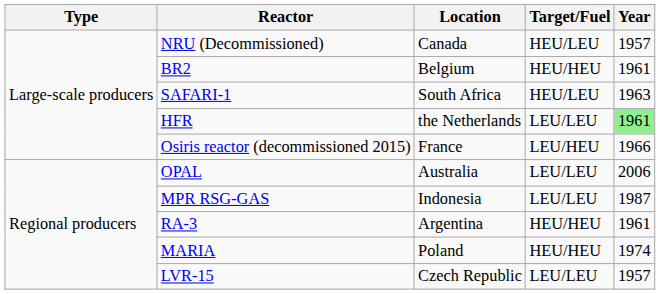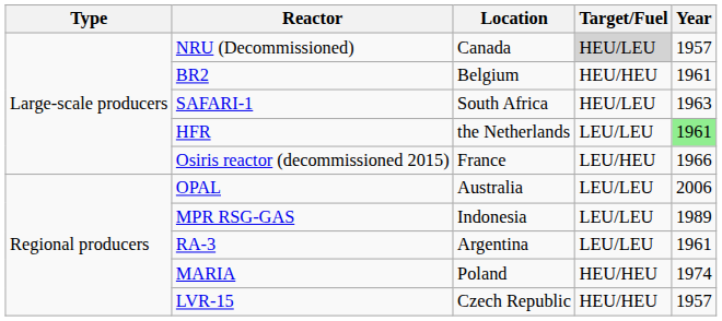NRU (Decommissioned) | Target/Fuel: no background -> lightgrey background
MPR RSG-GAS | Year: 1987 -> 1989
RA-3 | Target/Fuel: HEU/HEU -> LEU/LEU
LVR-15 | Target/Fuel: LEU/LEU -> HEU/HEU
